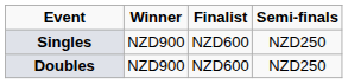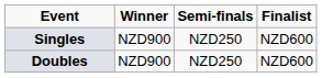columns swapped: Finalist <-> Semi-finals
